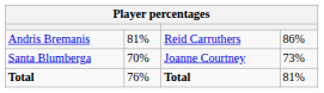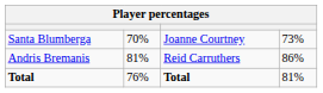rows swapped: Santa Blumberga <-> Andris Bremanis
